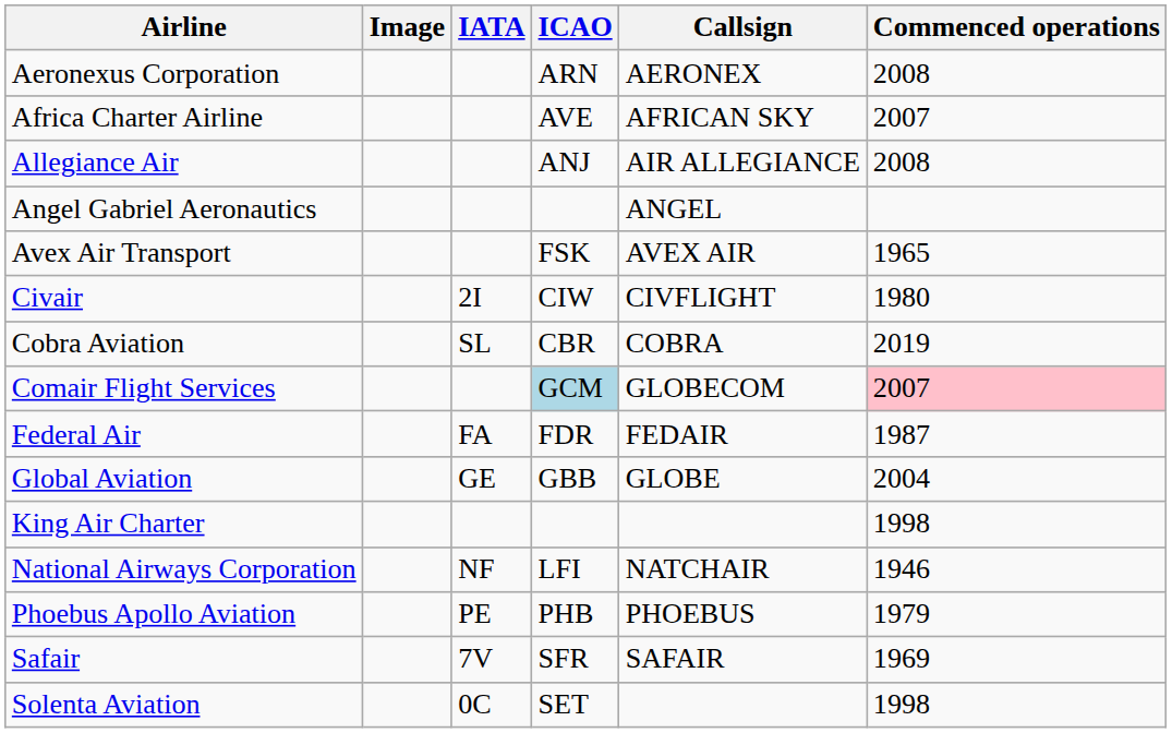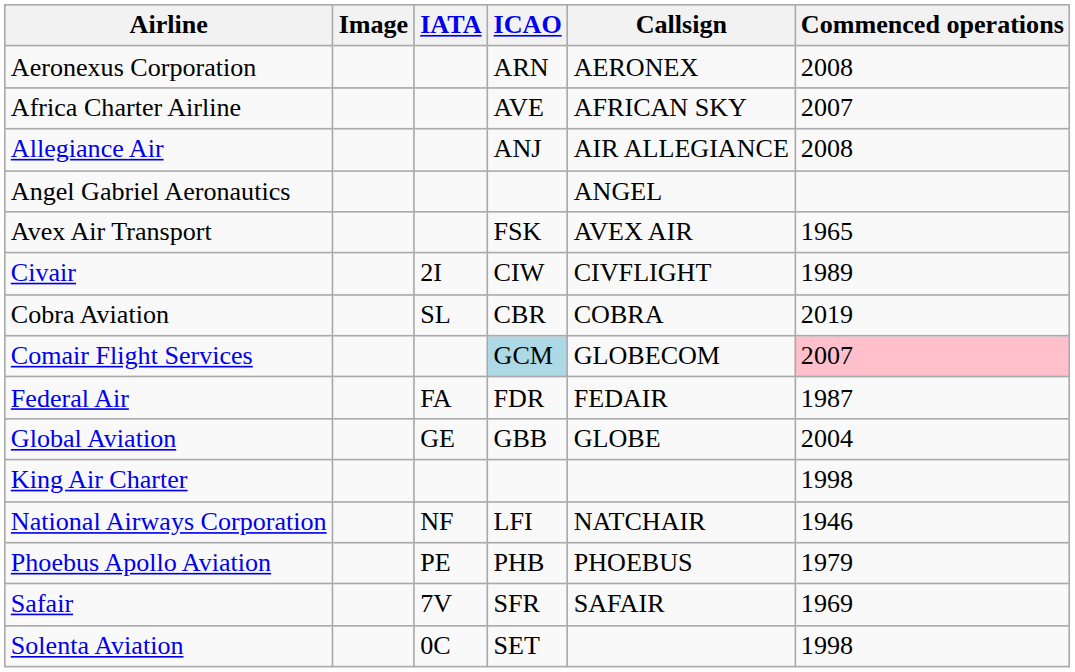Civair | Commenced operations: 1980 -> 1989
